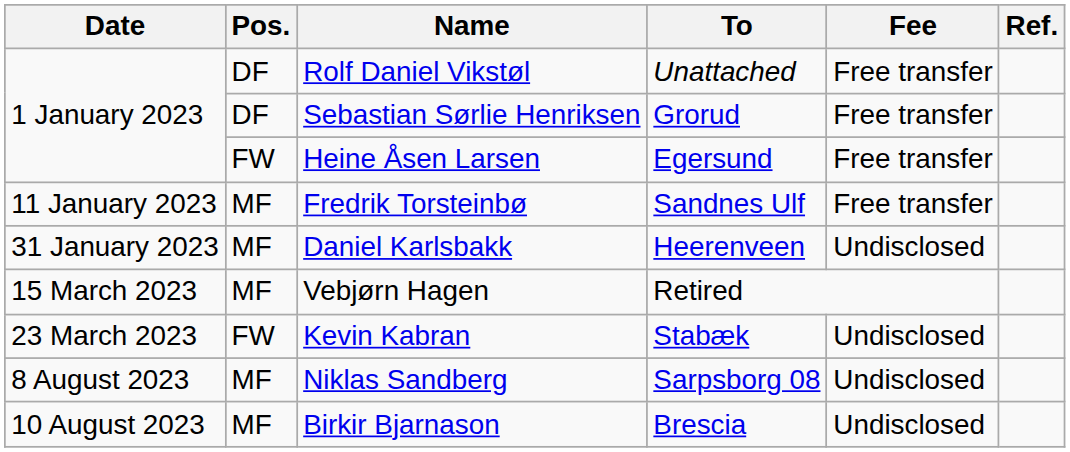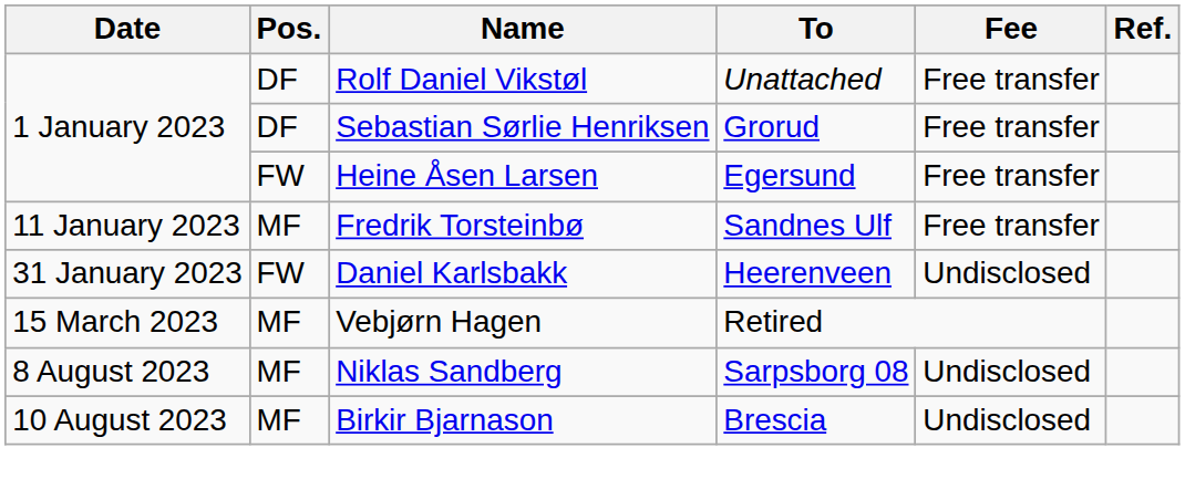Daniel Karlsbakk | Pos.: MF -> FW
- row: 23 March 2023 | FW | Kevin Kabran | Stabæk | Undisclosed
